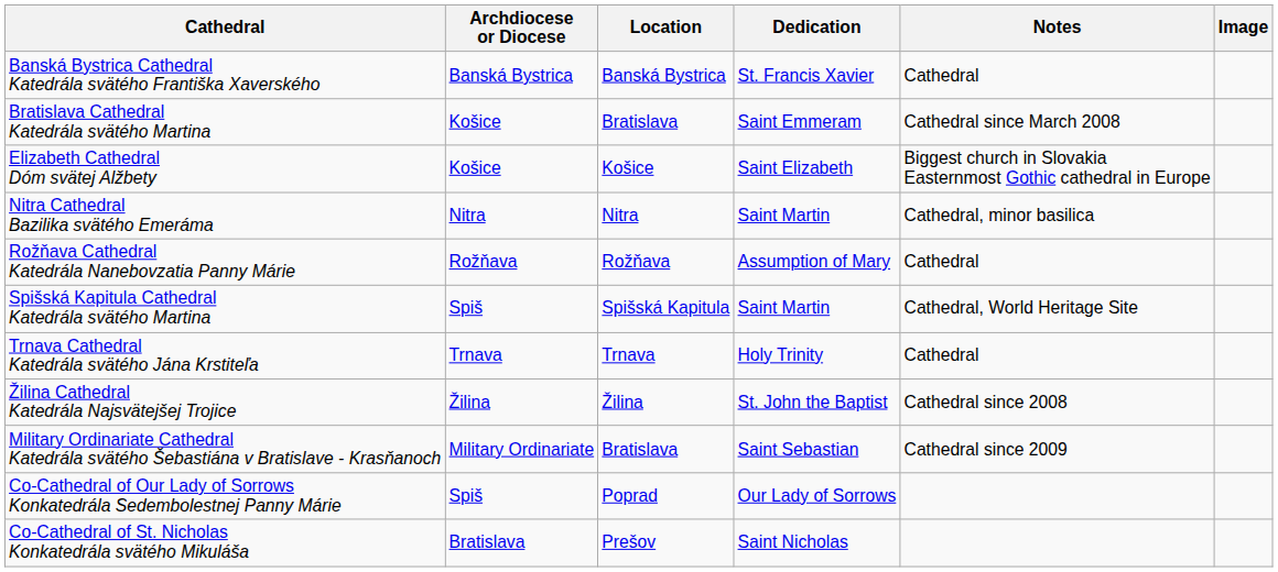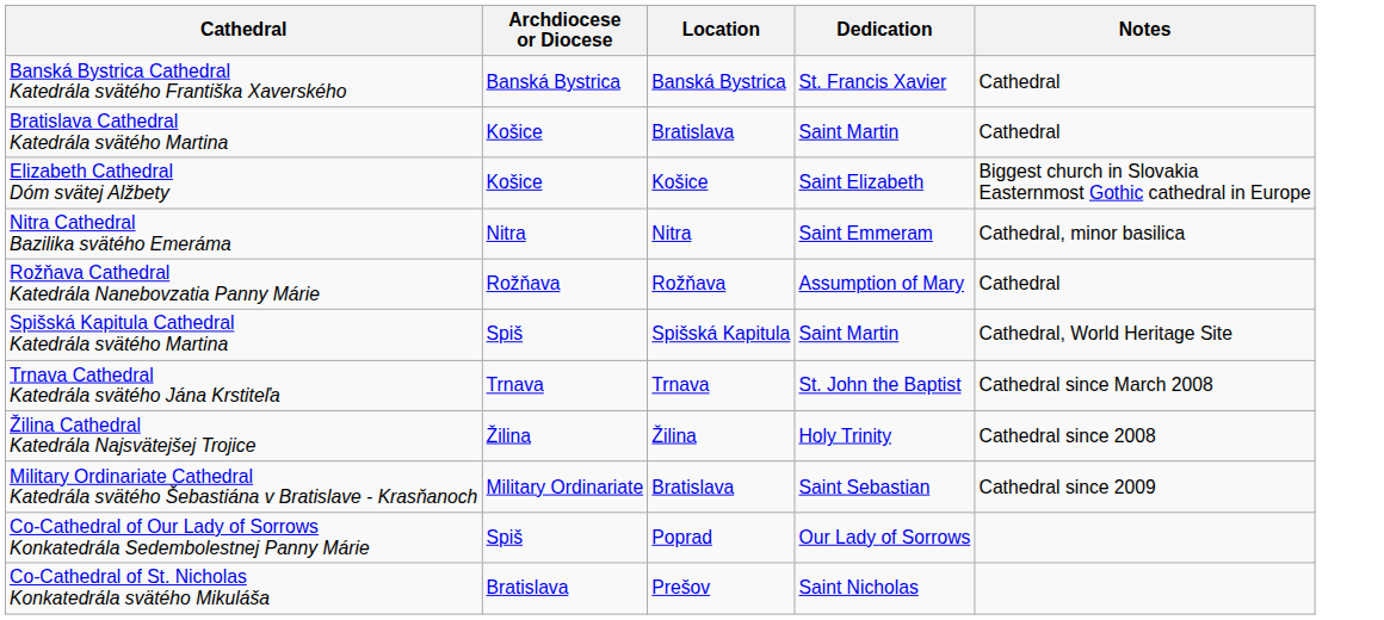- column: Image
Bratislava Cathedral Katedrála svätého Martina | Dedication: Saint Emmeram -> Saint Martin
Bratislava Cathedral Katedrála svätého Martina | Notes: Cathedral since March 2008 -> Cathedral
Nitra Cathedral Bazilika svätého Emeráma | Dedication: Saint Martin -> Saint Emmeram
Trnava Cathedral Katedrála svätého Jána Krstiteľa | Dedication: Holy Trinity -> St. John the Baptist
Trnava Cathedral Katedrála svätého Jána Krstiteľa | Notes: Cathedral -> Cathedral since March 2008
Žilina Cathedral Katedrála Najsvätejšej Trojice | Dedication: St. John the Baptist -> Holy Trinity
